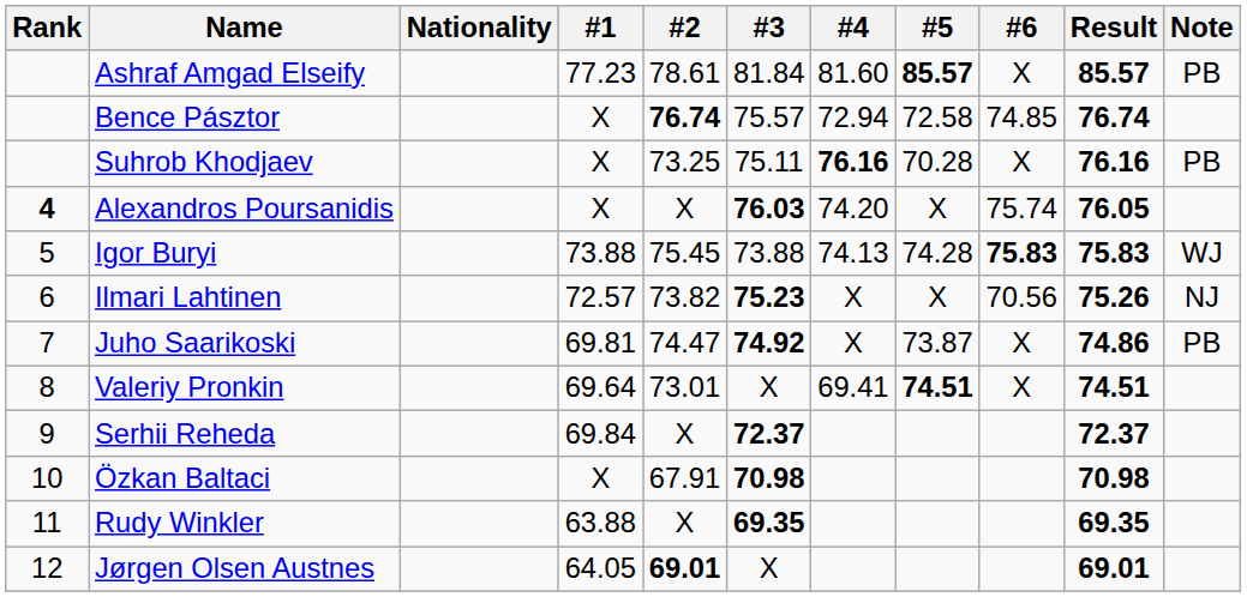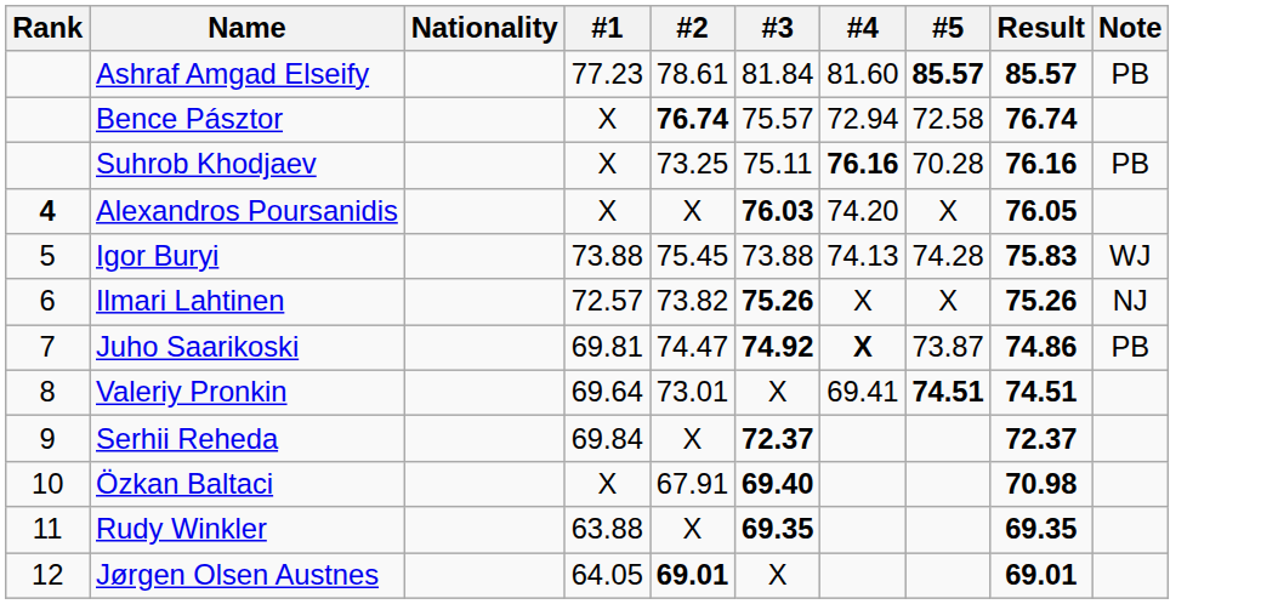- column: #6 | X | 74.85 | X | 75.74 | 75.83 | 70.56 | X | X
Ilmari Lahtinen | #3: 75.23 -> 75.26
Juho Saarikoski | #4: normal -> bold
Özkan Baltaci | #3: 70.98 -> 69.40
